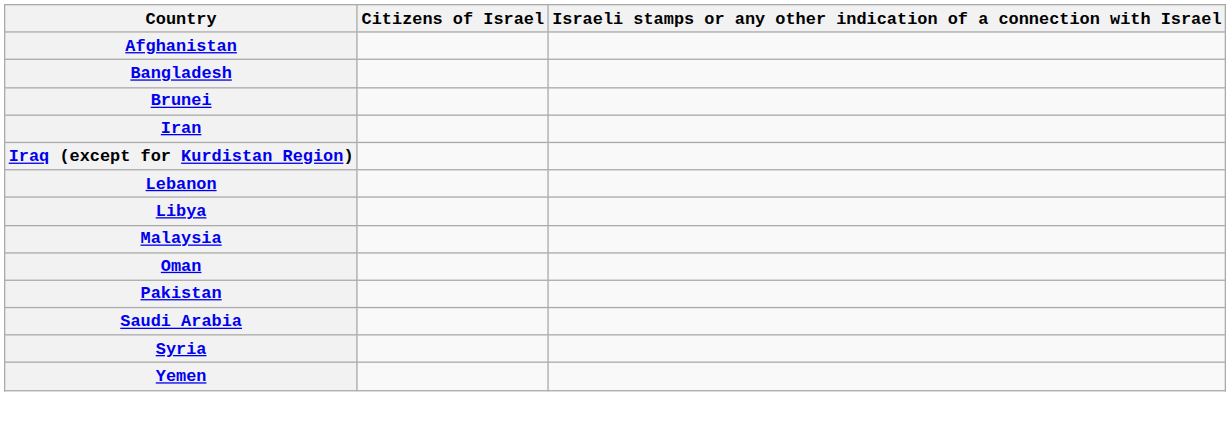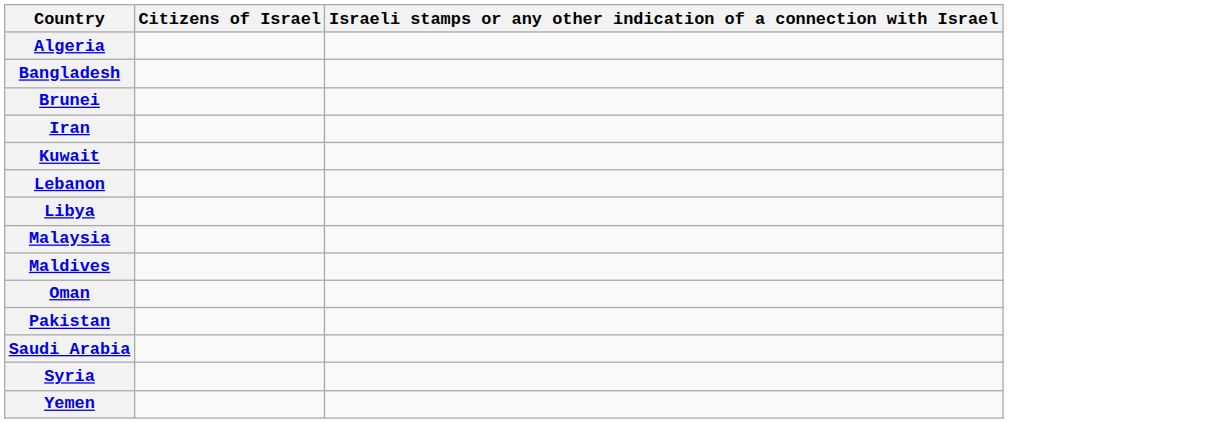- row: Afghanistan
+ row: Algeria
- row: Iraq (except for Kurdistan Region)
+ row: Kuwait
+ row: Maldives
